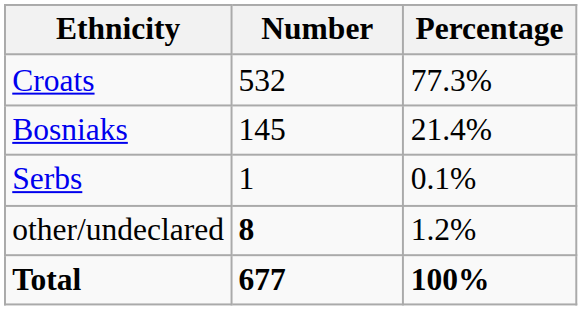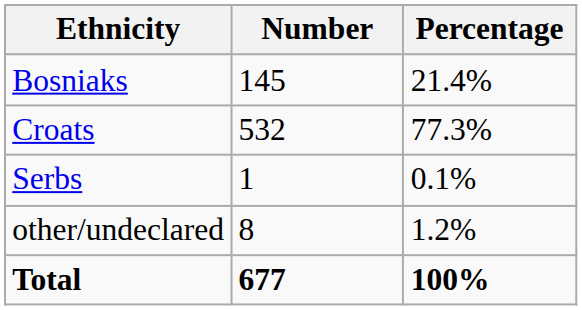rows swapped: Croats <-> Bosniaks
other/undeclared | Number: bold -> normal
